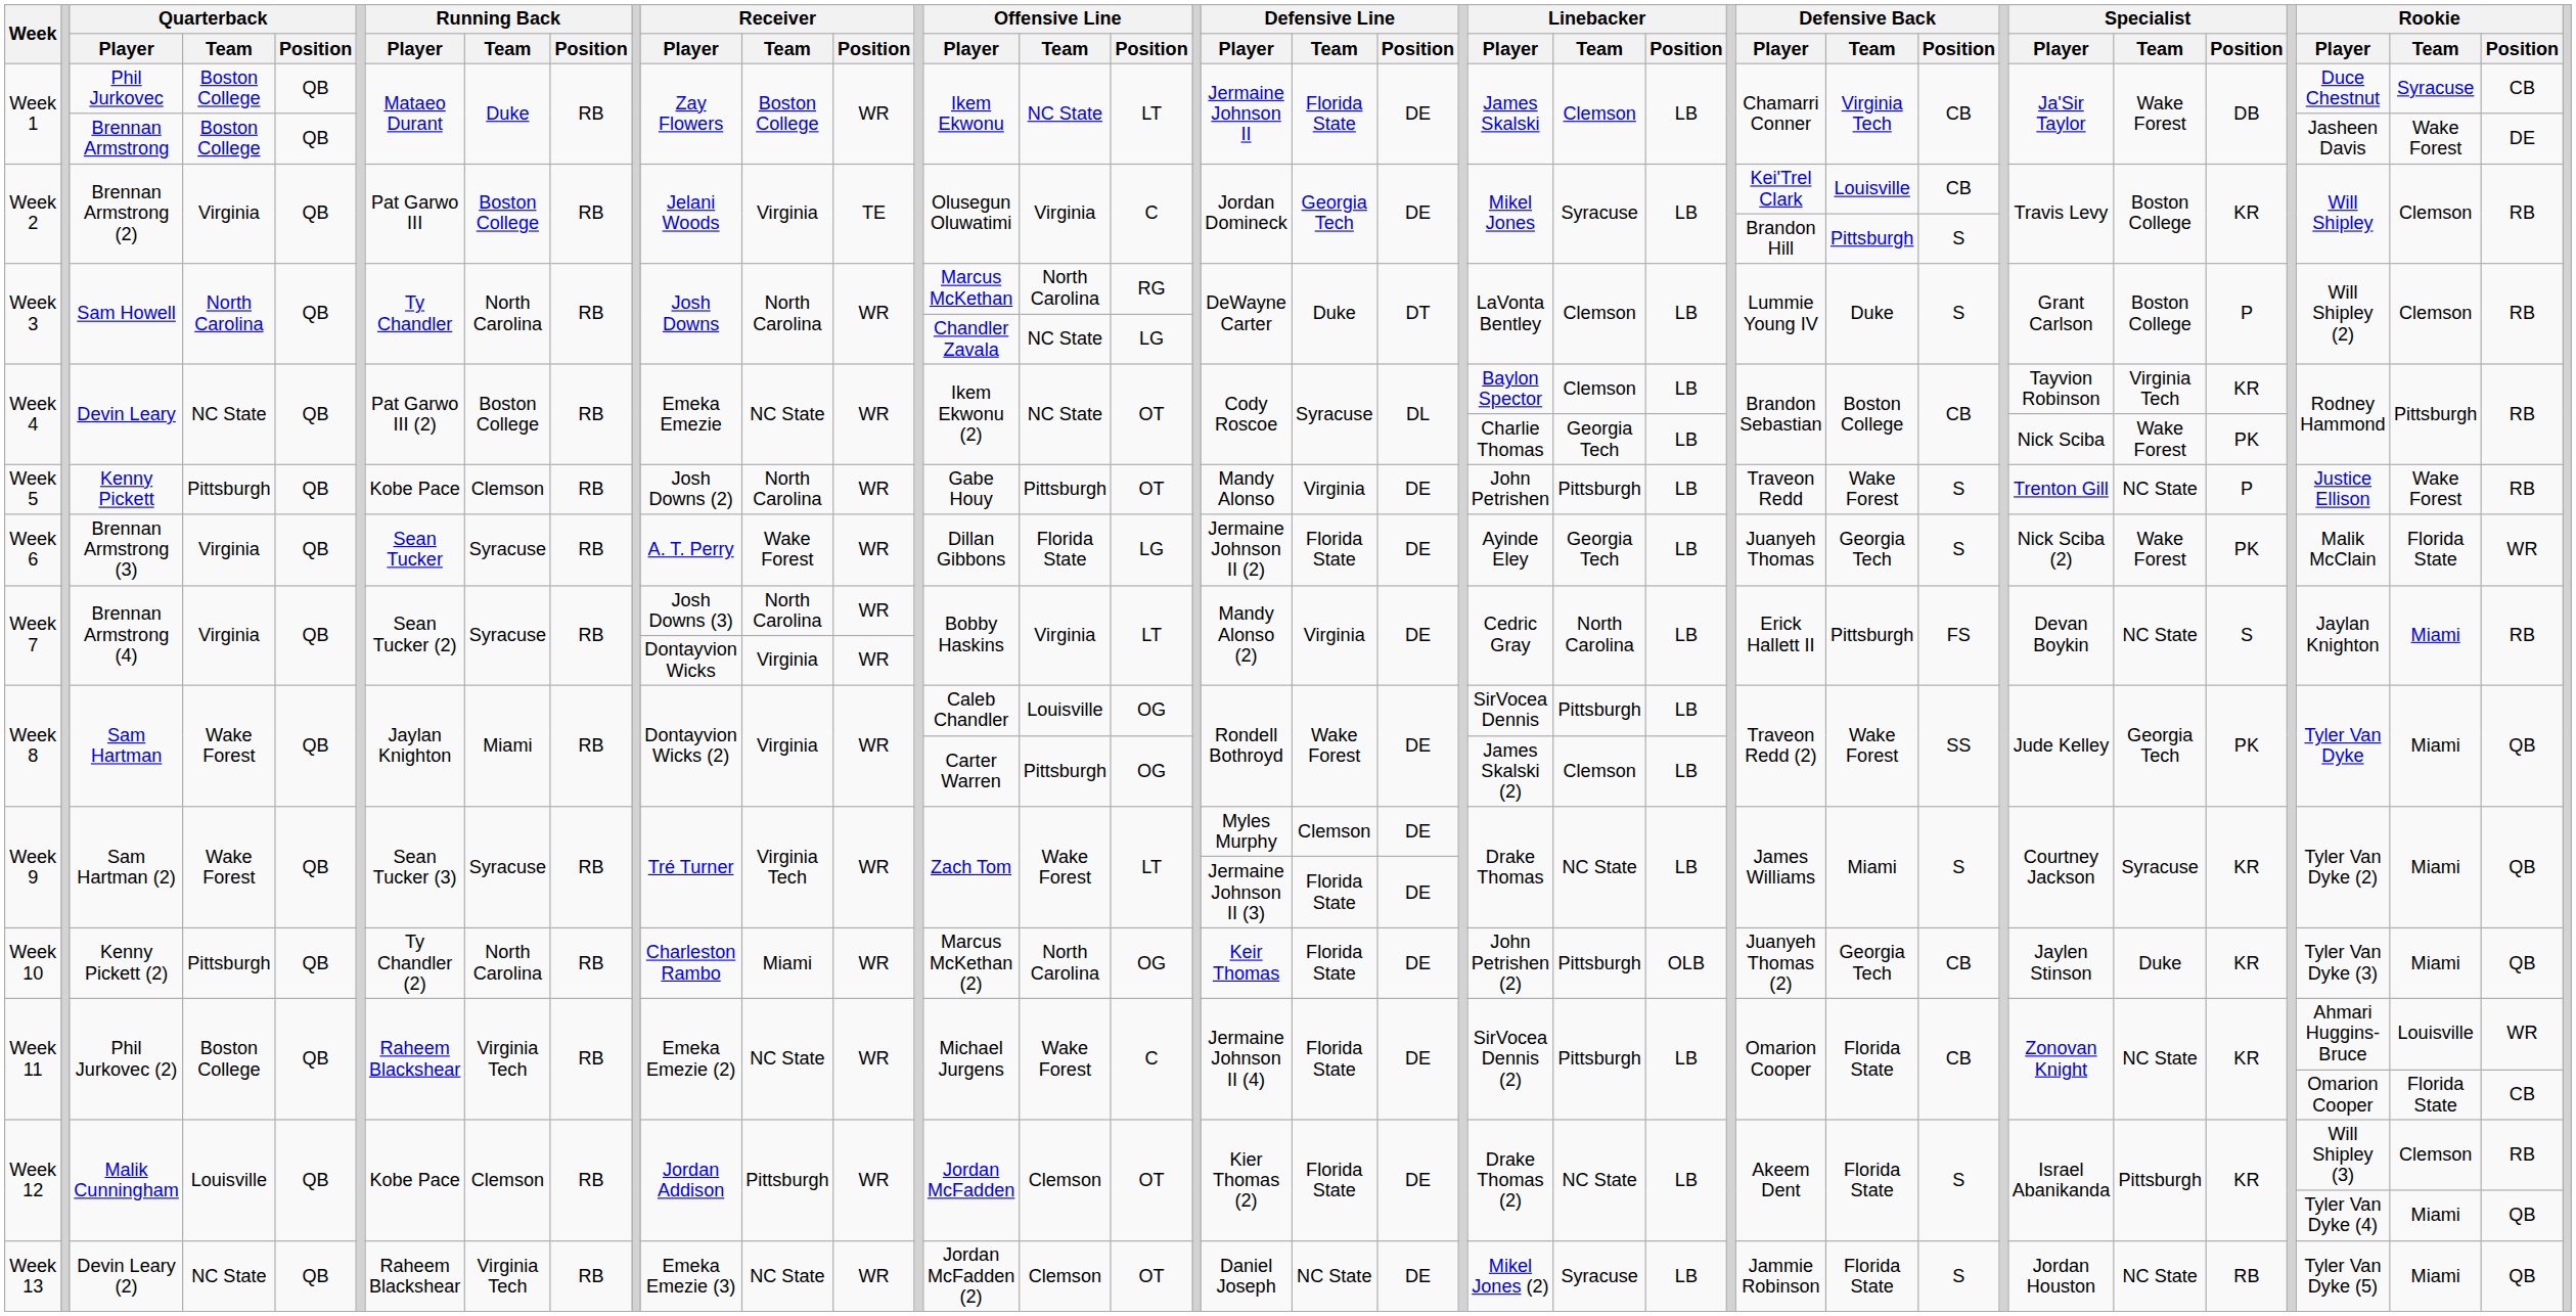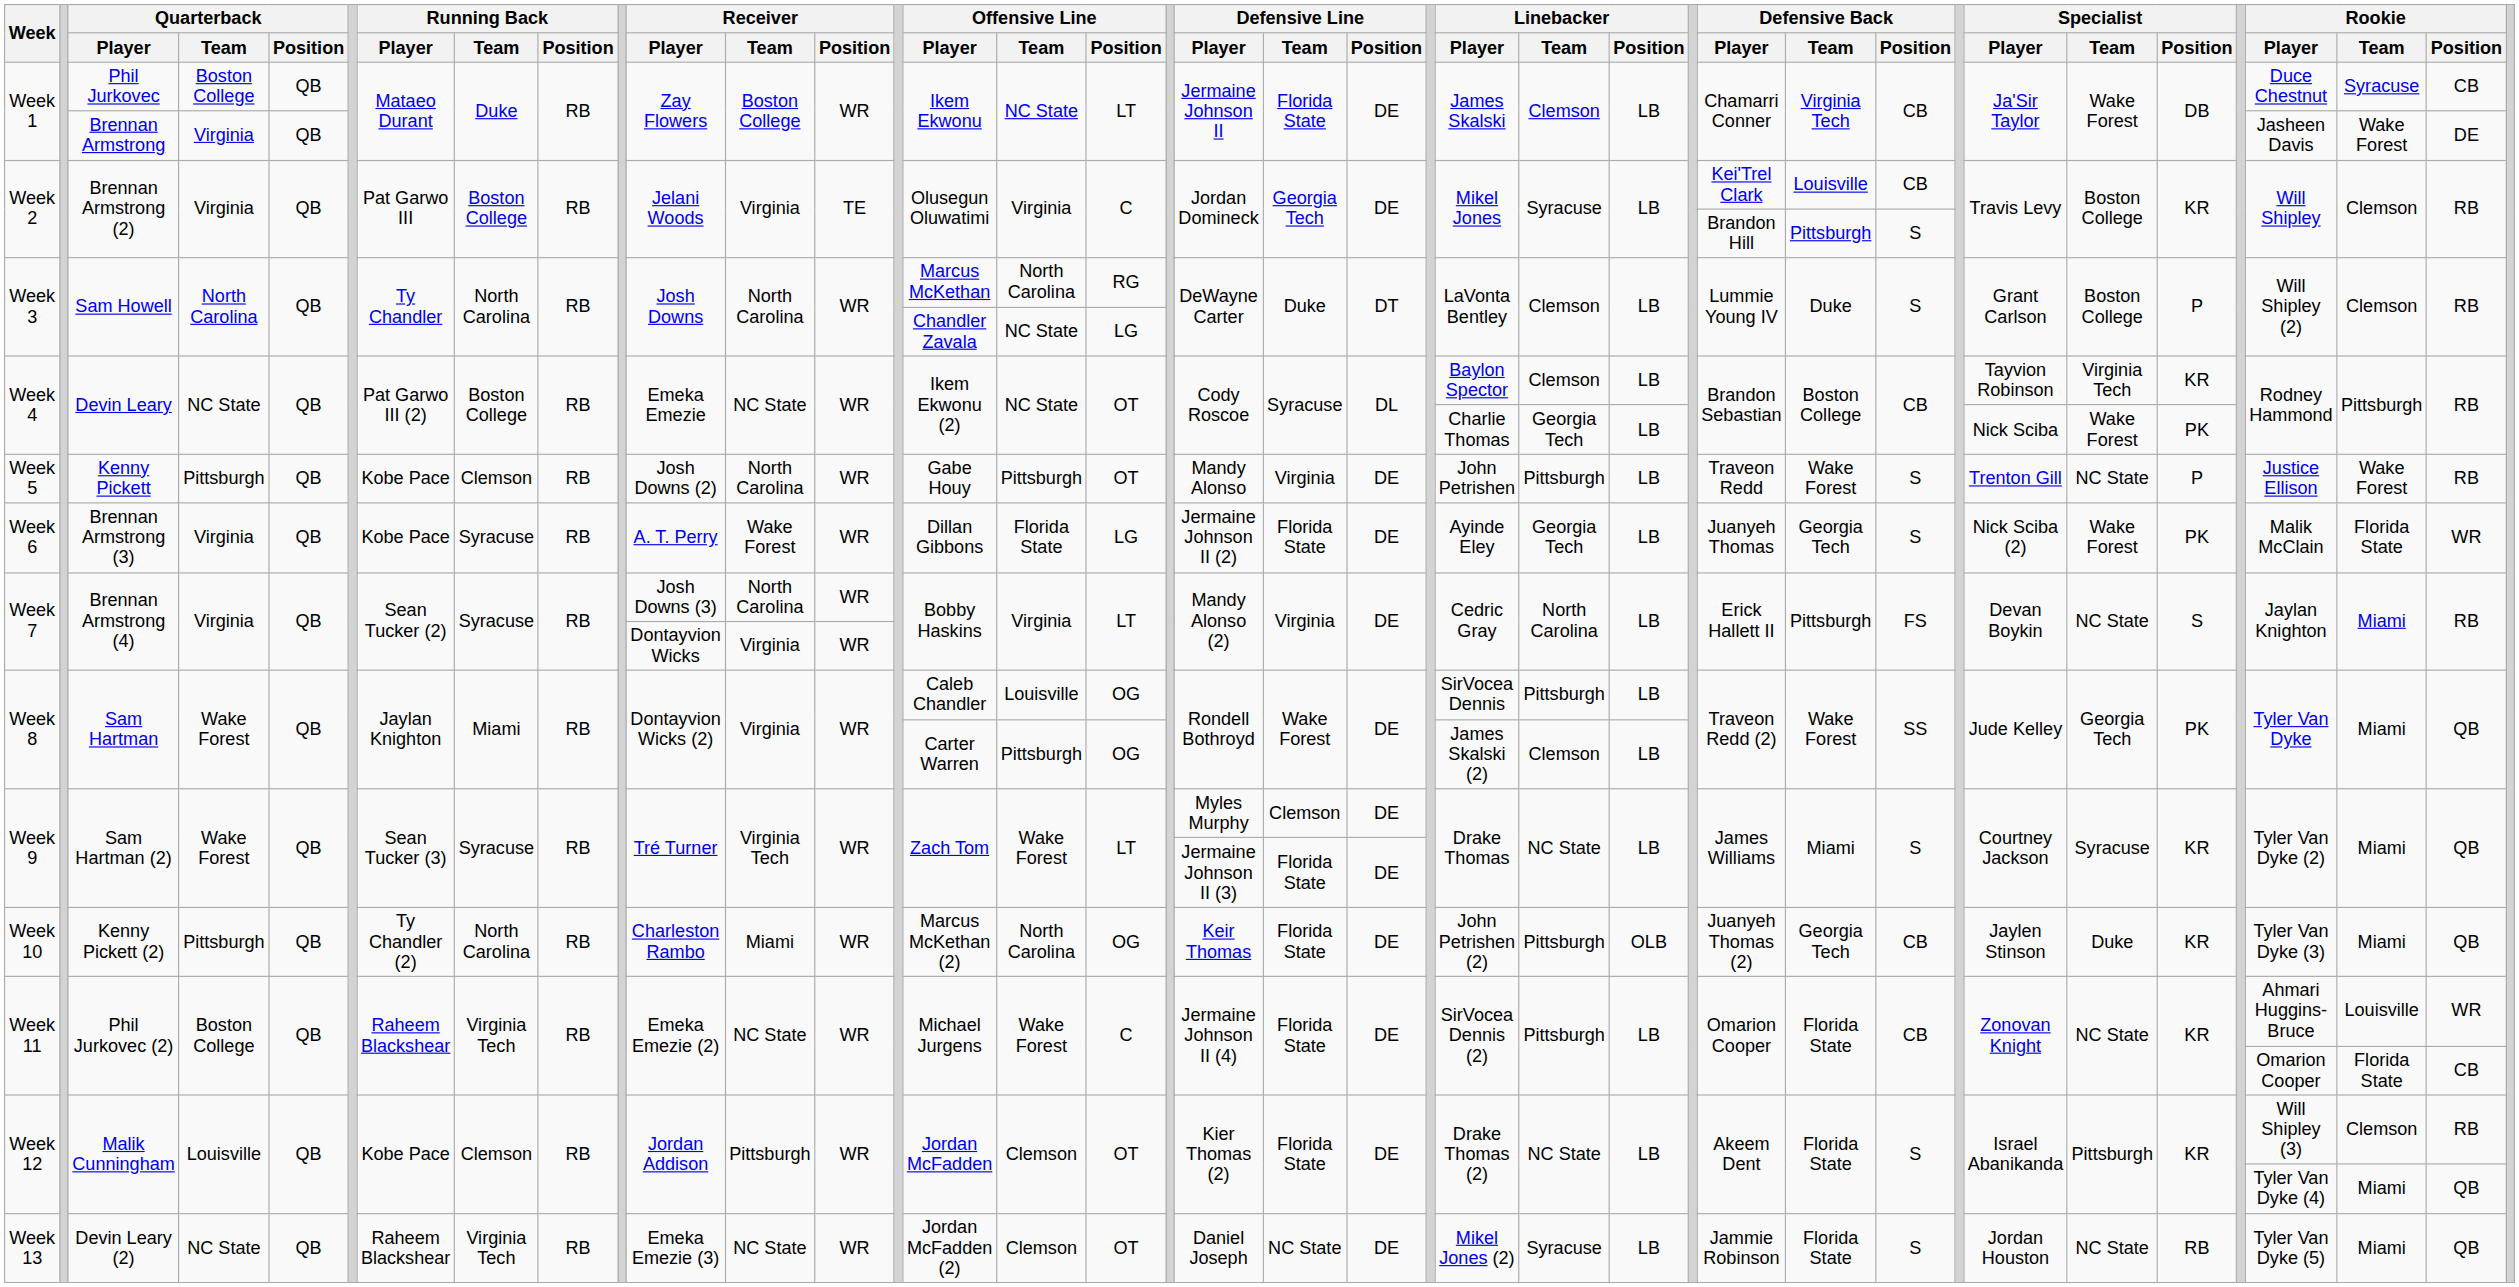Brennan Armstrong | Quarterback / Team: Boston College -> Virginia
Brennan Armstrong (3) | Running Back / Player: Sean Tucker -> Kobe Pace
